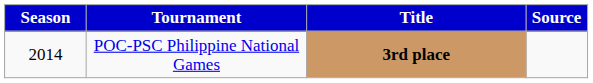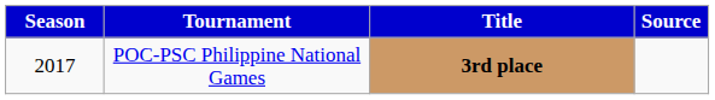POC-PSC Philippine National Games | Season: 2014 -> 2017
